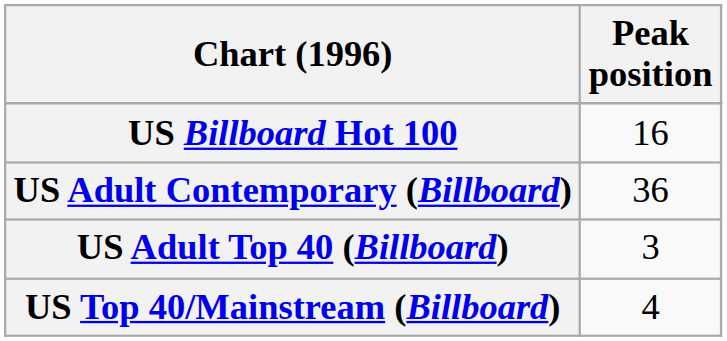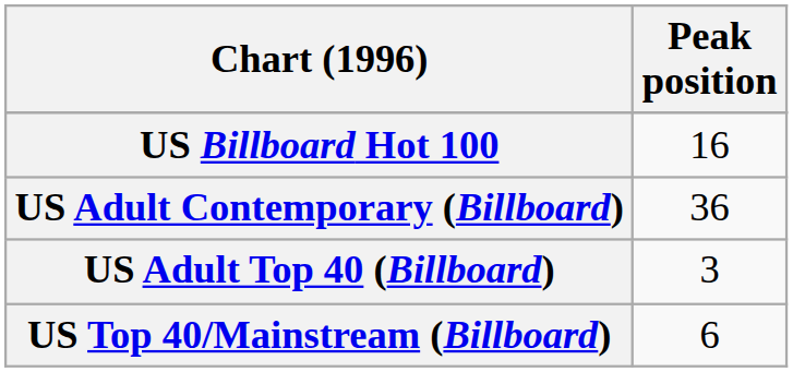US Top 40/Mainstream (Billboard) | Peak position: 4 -> 6
